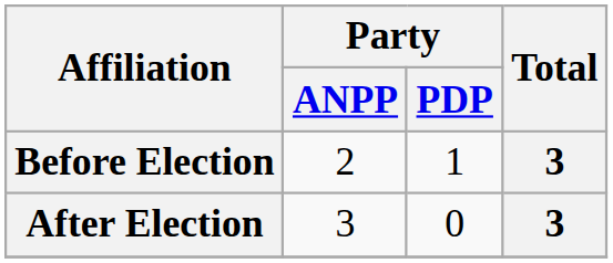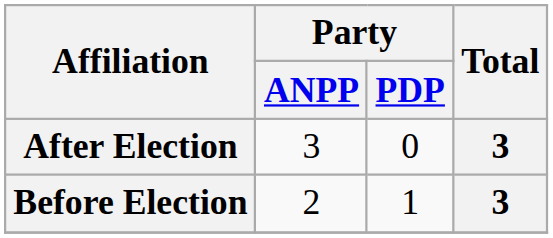rows swapped: Before Election <-> After Election
